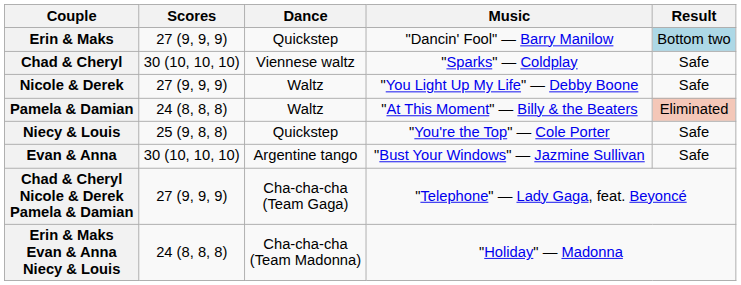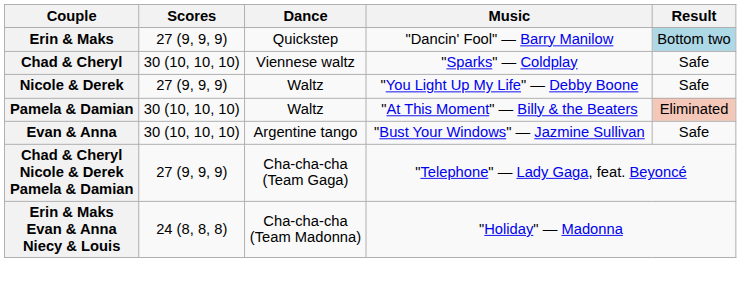Pamela & Damian | Scores: 24 (8, 8, 8) -> 30 (10, 10, 10)
- row: Niecy & Louis | 25 (9, 8, 8) | Quickstep | "You're the Top" — Cole Porter | Safe
